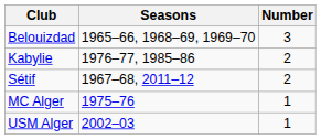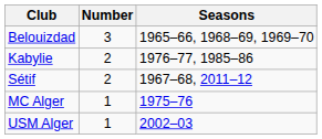columns swapped: Number <-> Seasons
